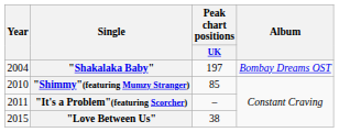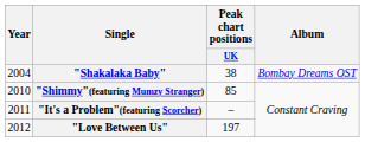"Shakalaka Baby" | Peak chart positions / UK: 197 -> 38
"Love Between Us" | Year: 2015 -> 2012
"Love Between Us" | Peak chart positions / UK: 38 -> 197
